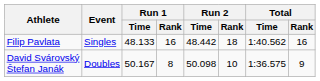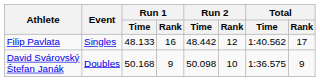Filip Pavlata | Run 2 / Rank: 18 -> 12
Filip Pavlata | Total / Rank: 16 -> 17
David Svárovský Štefan Janák | Run 1 / Time: 50.167 -> 50.168
David Svárovský Štefan Janák | Run 1 / Rank: 8 -> 9
